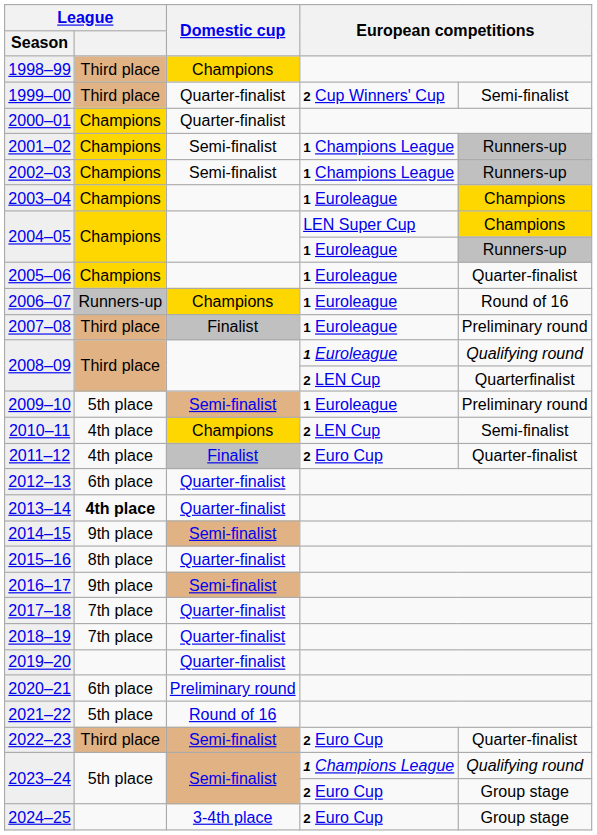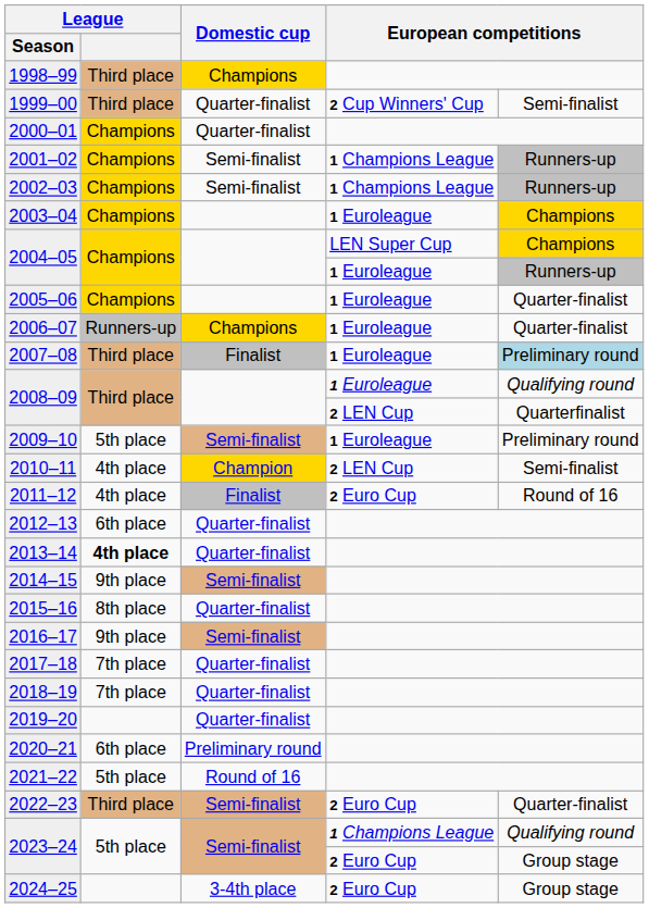2006–07 | column 5: Round of 16 -> Quarter-finalist
2007–08 | column 5: no background -> lightblue background
2010–11 | Domestic cup: Champions -> Champion
2011–12 | column 5: Quarter-finalist -> Round of 16
